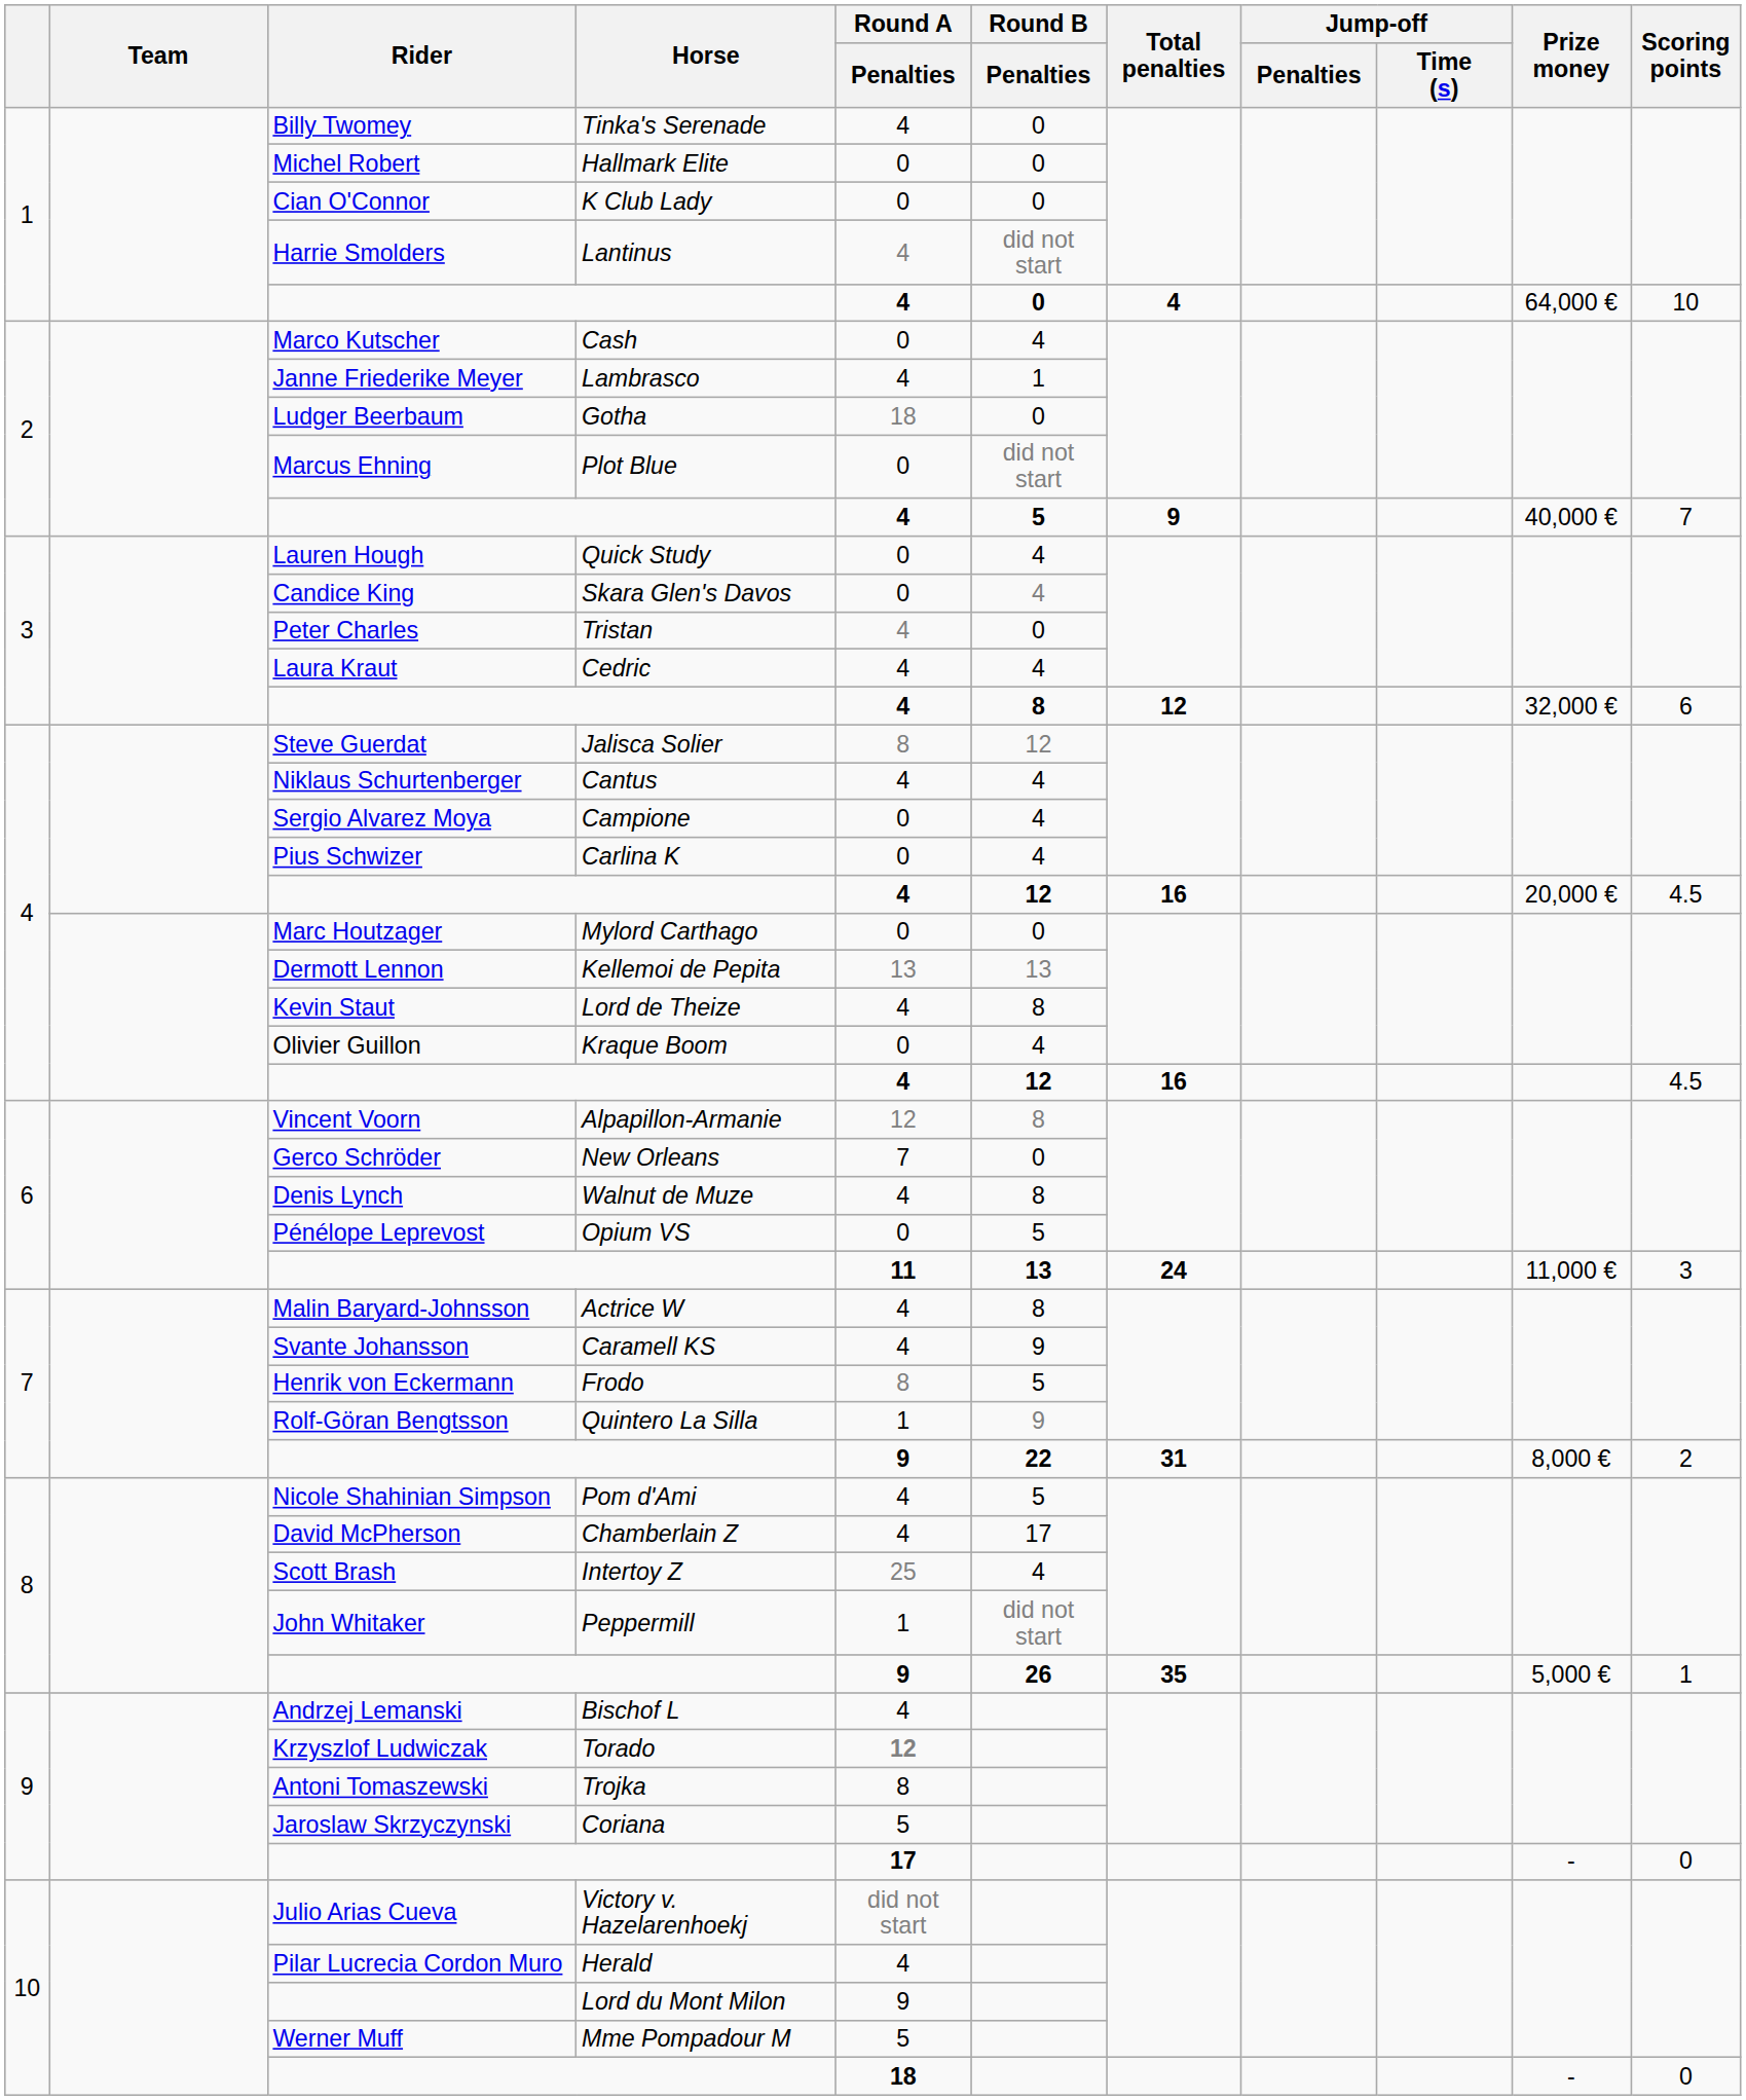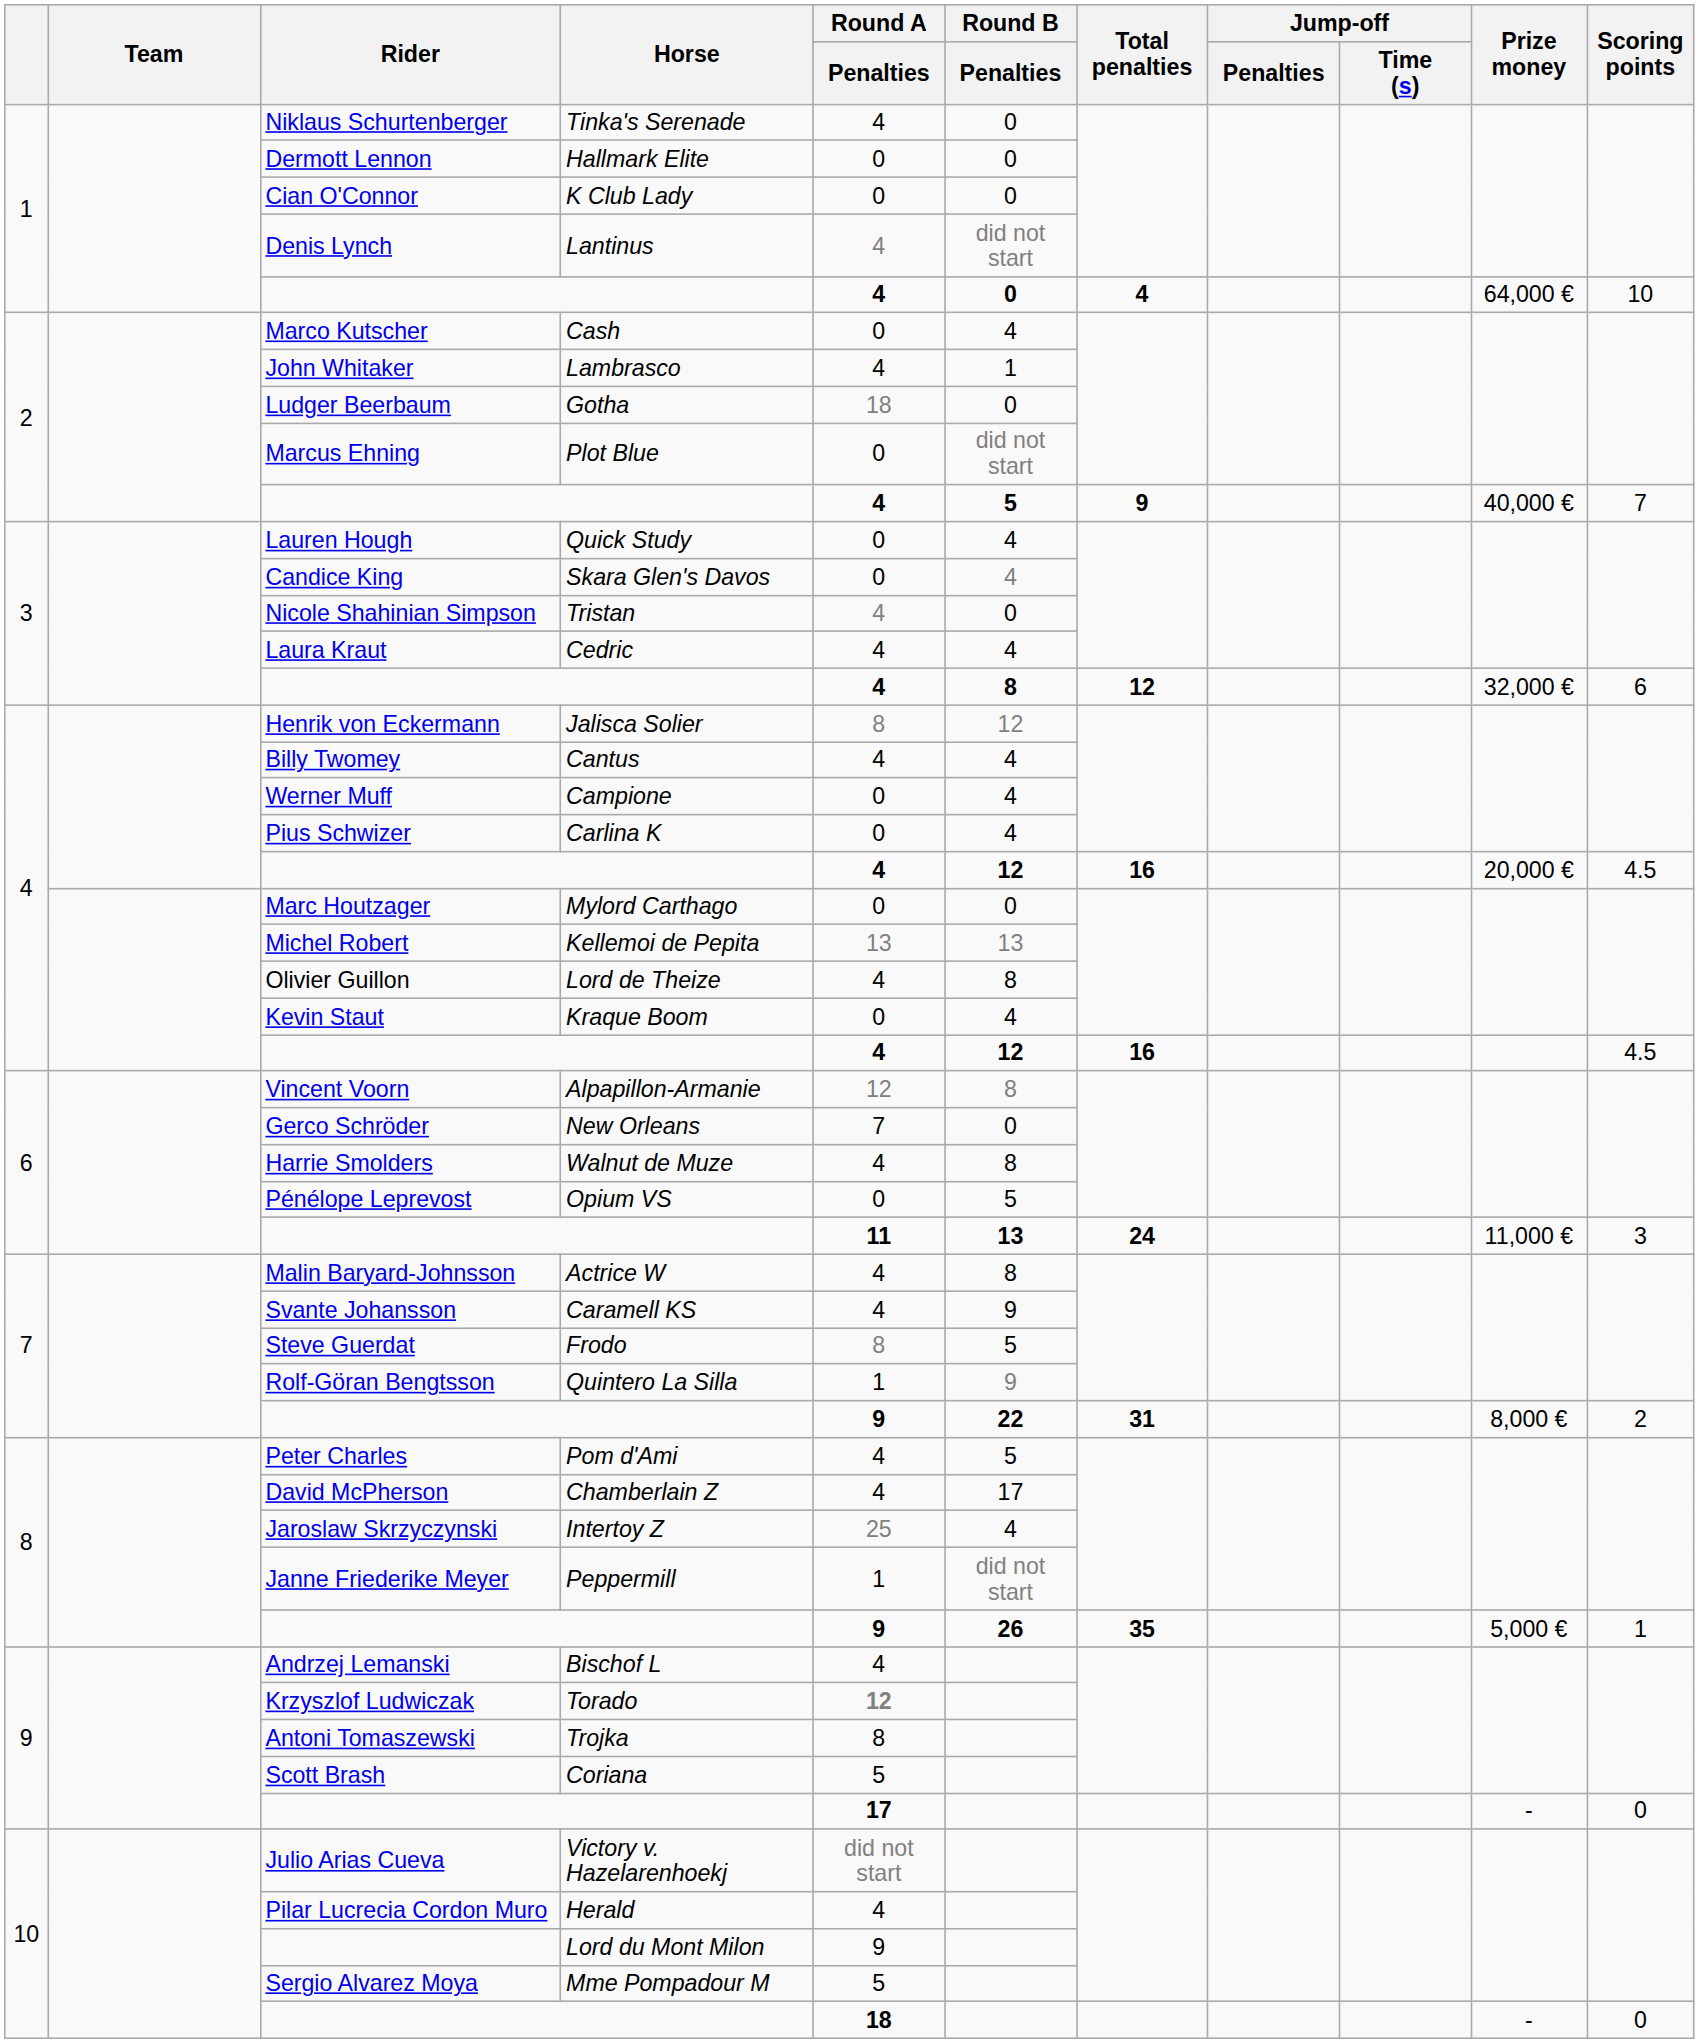Tinka's Serenade | Rider: Billy Twomey -> Niklaus Schurtenberger
Hallmark Elite | Rider: Michel Robert -> Dermott Lennon
Lantinus | Rider: Harrie Smolders -> Denis Lynch
Lambrasco | Rider: Janne Friederike Meyer -> John Whitaker
Tristan | Rider: Peter Charles -> Nicole Shahinian Simpson
Jalisca Solier | Rider: Steve Guerdat -> Henrik von Eckermann
Cantus | Rider: Niklaus Schurtenberger -> Billy Twomey
Campione | Rider: Sergio Alvarez Moya -> Werner Muff
Kellemoi de Pepita | Rider: Dermott Lennon -> Michel Robert
Lord de Theize | Rider: Kevin Staut -> Olivier Guillon
Kraque Boom | Rider: Olivier Guillon -> Kevin Staut
Walnut de Muze | Rider: Denis Lynch -> Harrie Smolders
Frodo | Rider: Henrik von Eckermann -> Steve Guerdat
Pom d'Ami | Rider: Nicole Shahinian Simpson -> Peter Charles
Intertoy Z | Rider: Scott Brash -> Jaroslaw Skrzyczynski
Peppermill | Rider: John Whitaker -> Janne Friederike Meyer
Coriana | Rider: Jaroslaw Skrzyczynski -> Scott Brash
Mme Pompadour M | Rider: Werner Muff -> Sergio Alvarez Moya
